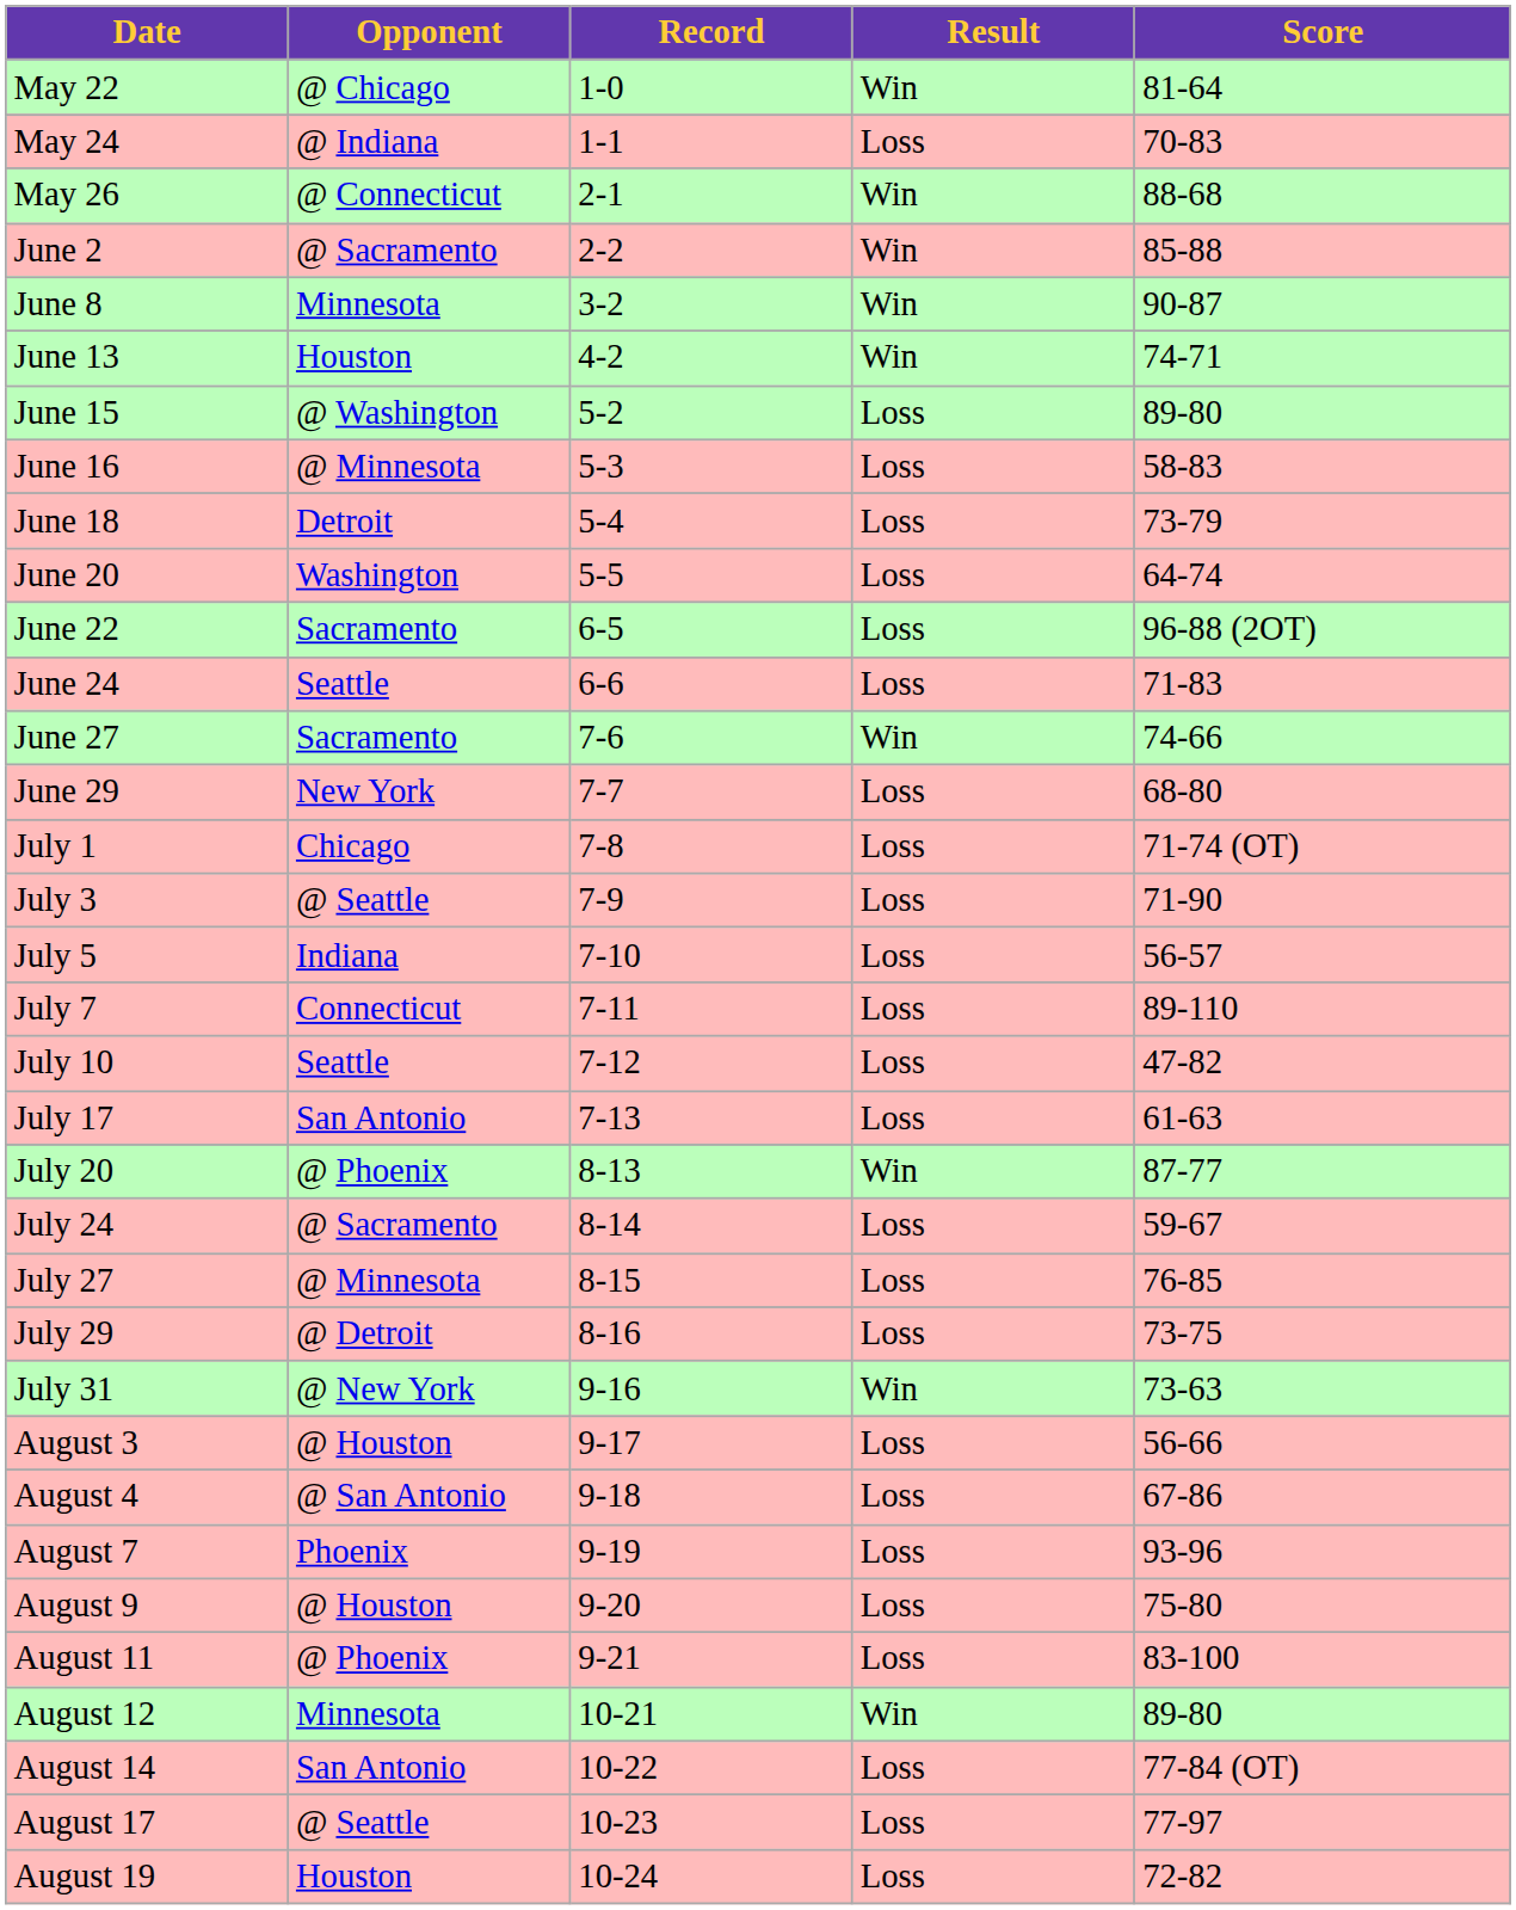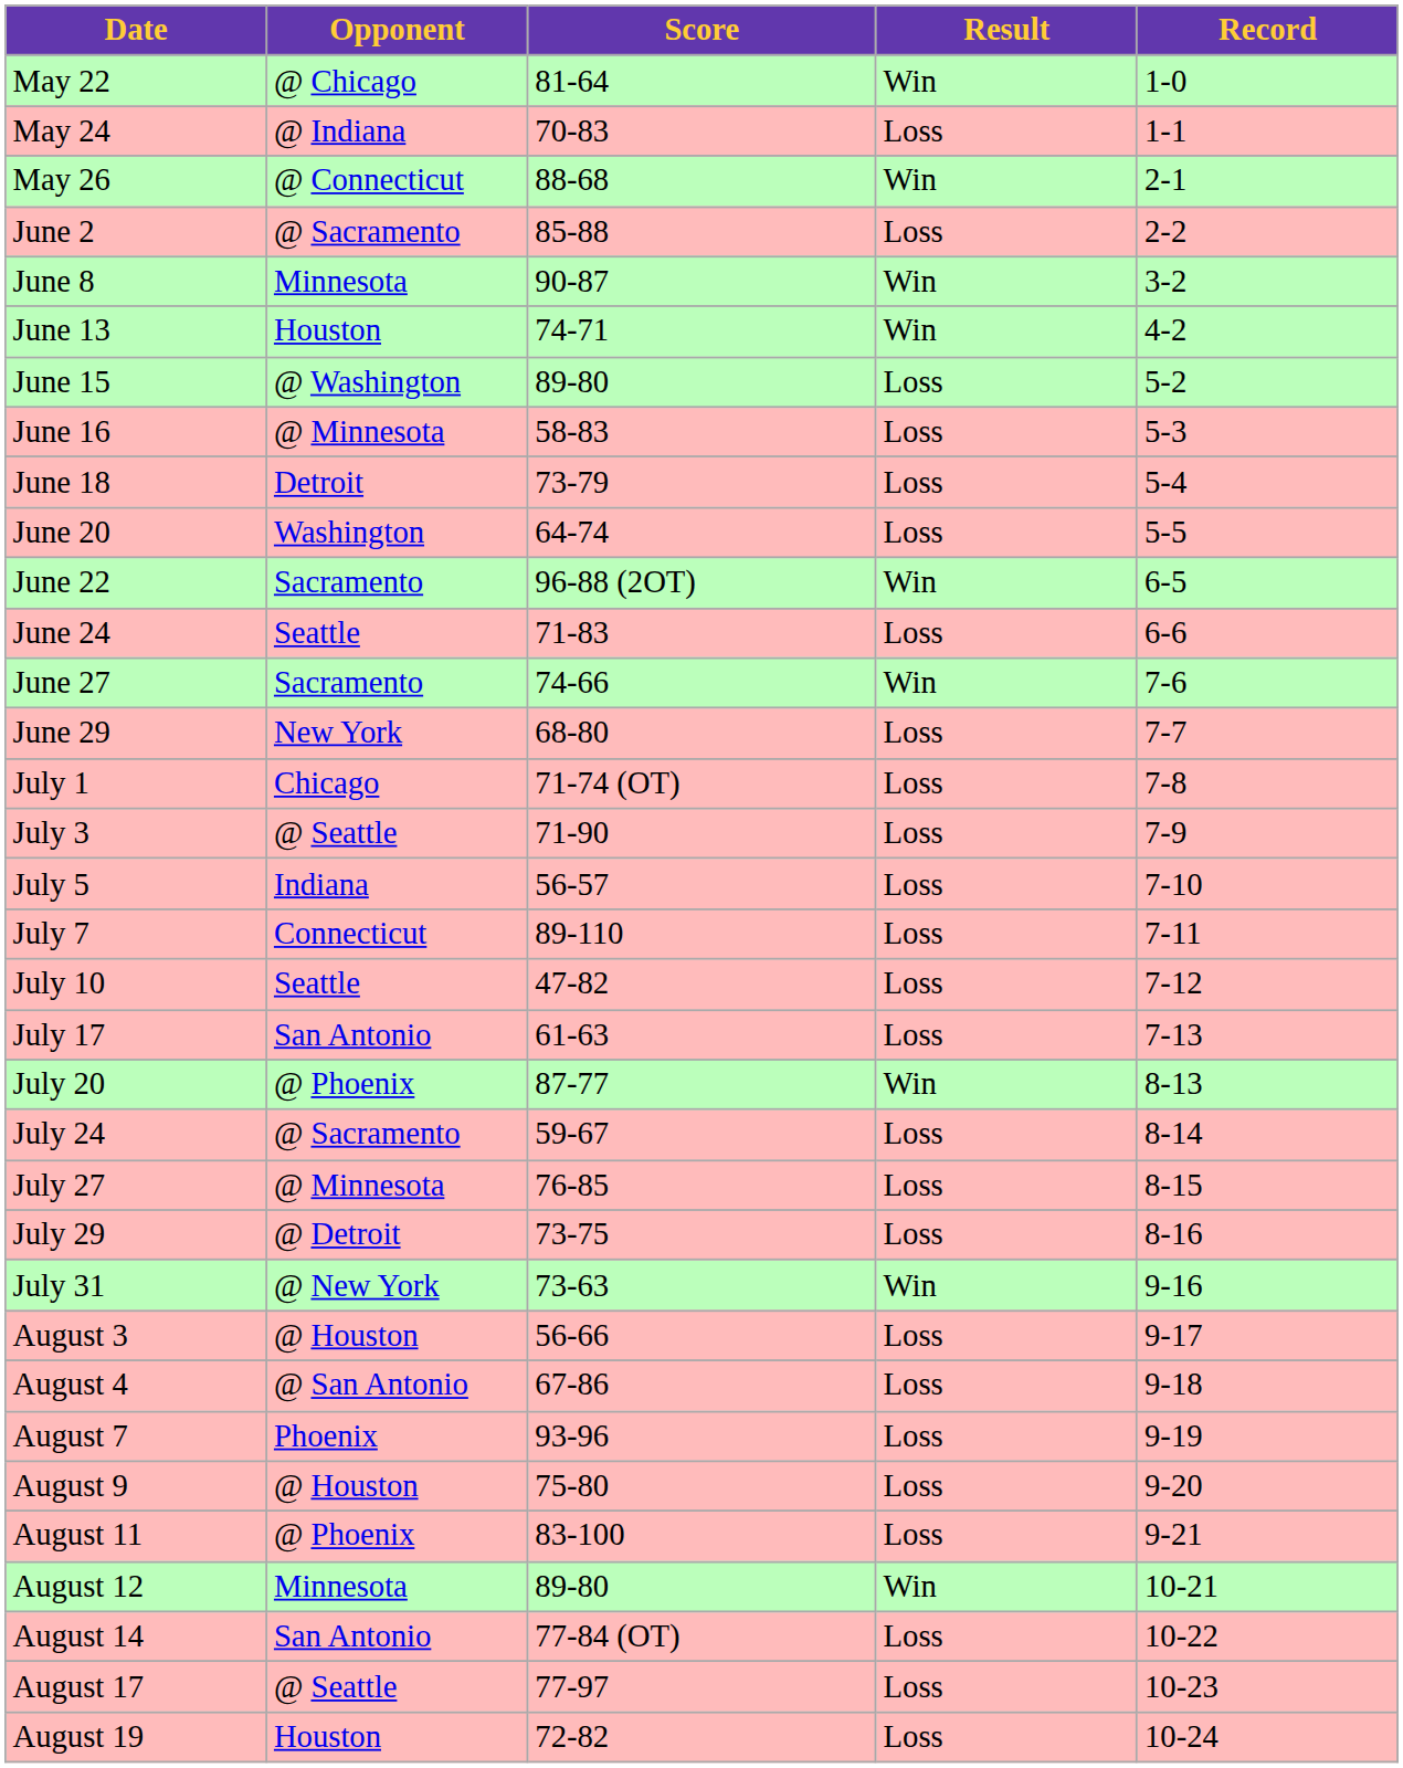columns swapped: Score <-> Record
June 2 | Result: Win -> Loss
June 22 | Result: Loss -> Win
